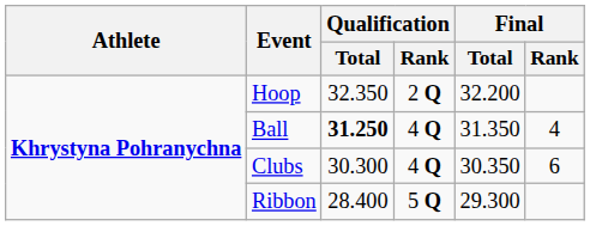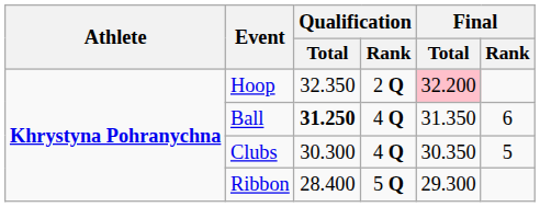Hoop | Final / Total: no background -> pink background
Ball | Final / Rank: 4 -> 6
Clubs | Final / Rank: 6 -> 5
